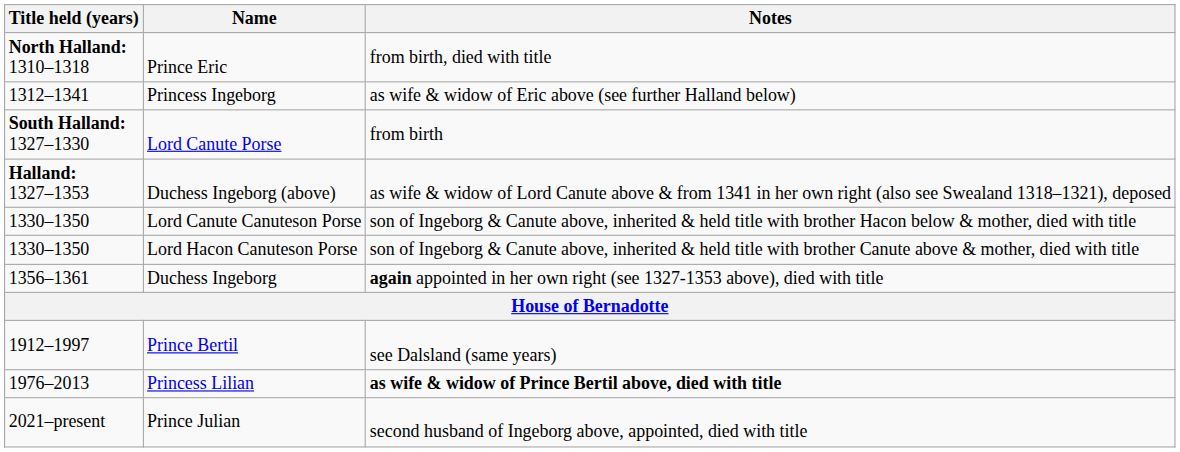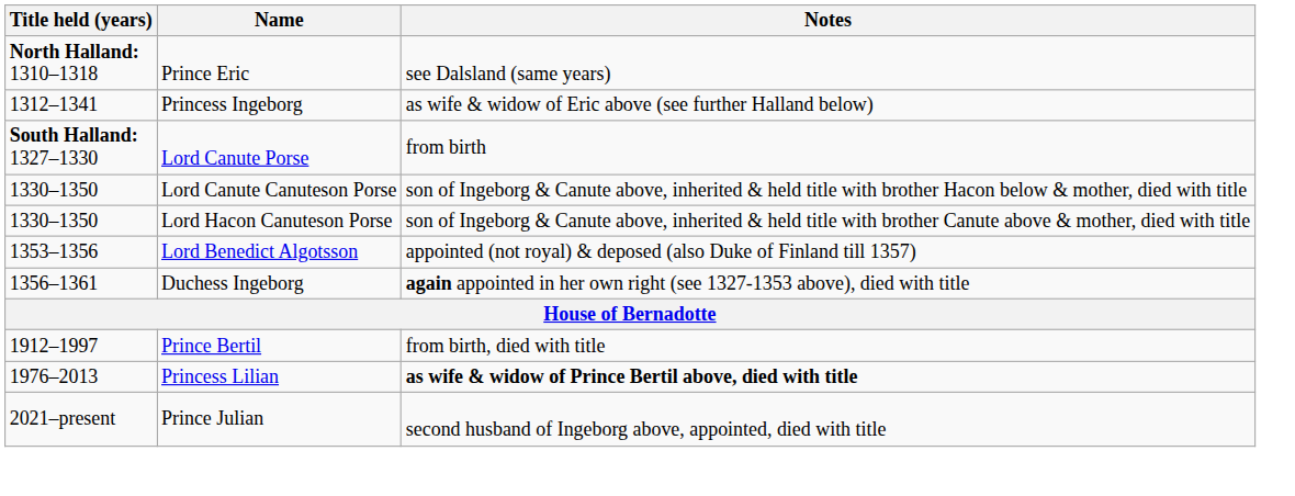Prince Eric | Notes: from birth, died with title -> see Dalsland (same years)
- row: Halland: 1327–1353 | Duchess Ingeborg (above) | as wife & widow of Lord Canute above & from 1341 in her own right (also see Swealand 1318–1321), deposed
+ row: 1353–1356 | Lord Benedict Algotsson | appointed (not royal) & deposed (also Duke of Finland till 1357)
Prince Bertil | Notes: see Dalsland (same years) -> from birth, died with title
